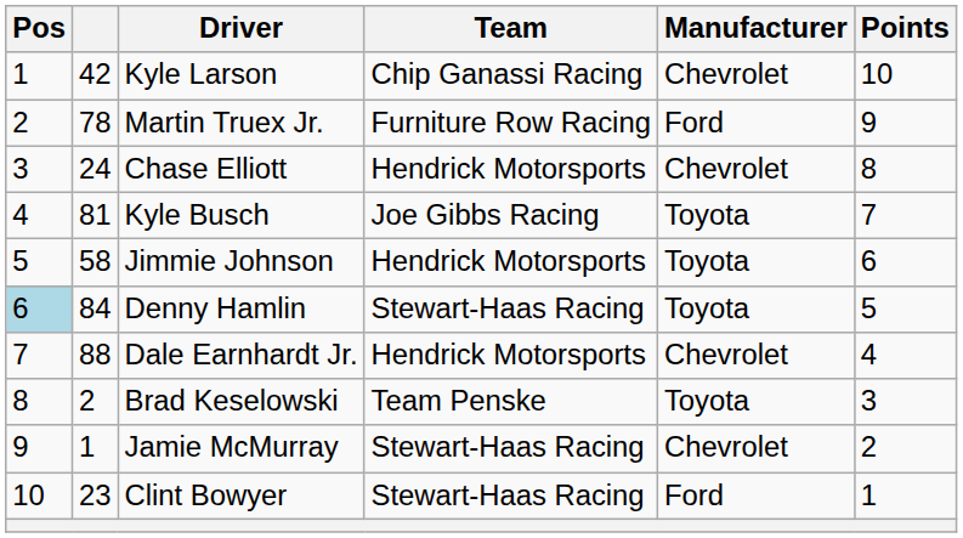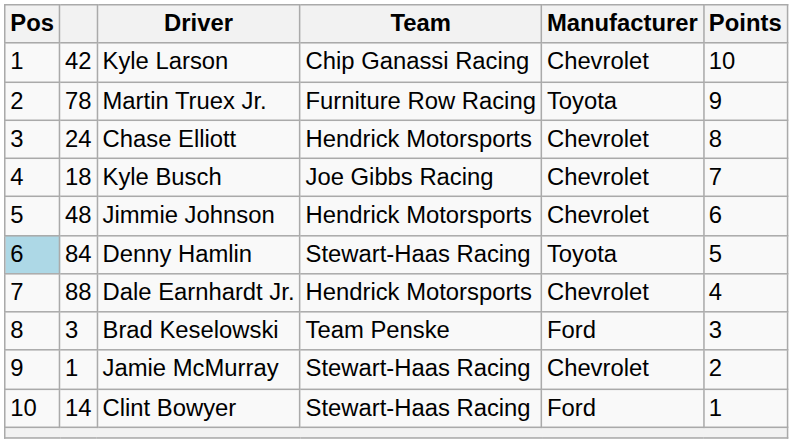Martin Truex Jr. | Manufacturer: Ford -> Toyota
Kyle Busch | column 2: 81 -> 18
Kyle Busch | Manufacturer: Toyota -> Chevrolet
Jimmie Johnson | column 2: 58 -> 48
Jimmie Johnson | Manufacturer: Toyota -> Chevrolet
Brad Keselowski | column 2: 2 -> 3
Brad Keselowski | Manufacturer: Toyota -> Ford
Clint Bowyer | column 2: 23 -> 14
